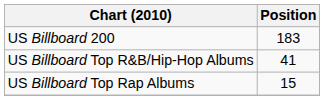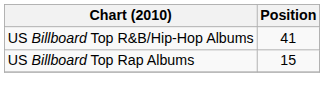- row: US Billboard 200 | 183
